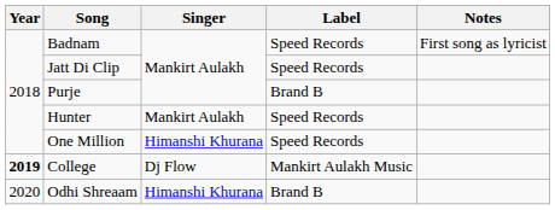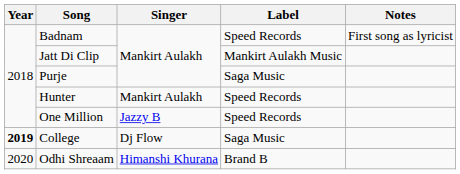Jatt Di Clip | Label: Speed Records -> Mankirt Aulakh Music
Purje | Label: Brand B -> Saga Music
One Million | Singer: Himanshi Khurana -> Jazzy B
College | Label: Mankirt Aulakh Music -> Saga Music
